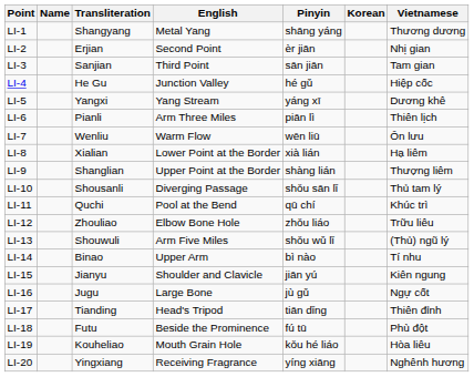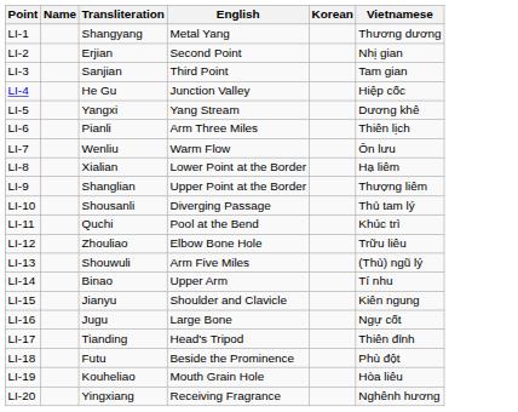- column: Pinyin | shāng yáng | èr jiān | sān jiān | hé gǔ | yáng xī | piān lì | wēn liū | xià lián | shàng lián | shǒu sān lǐ | qū chí | zhǒu liáo | shǒu wǔ lǐ | bì nào | jiān yú | jù gǔ | tiān dǐng | fú tū | kǒu hé liáo | yíng xiāng
